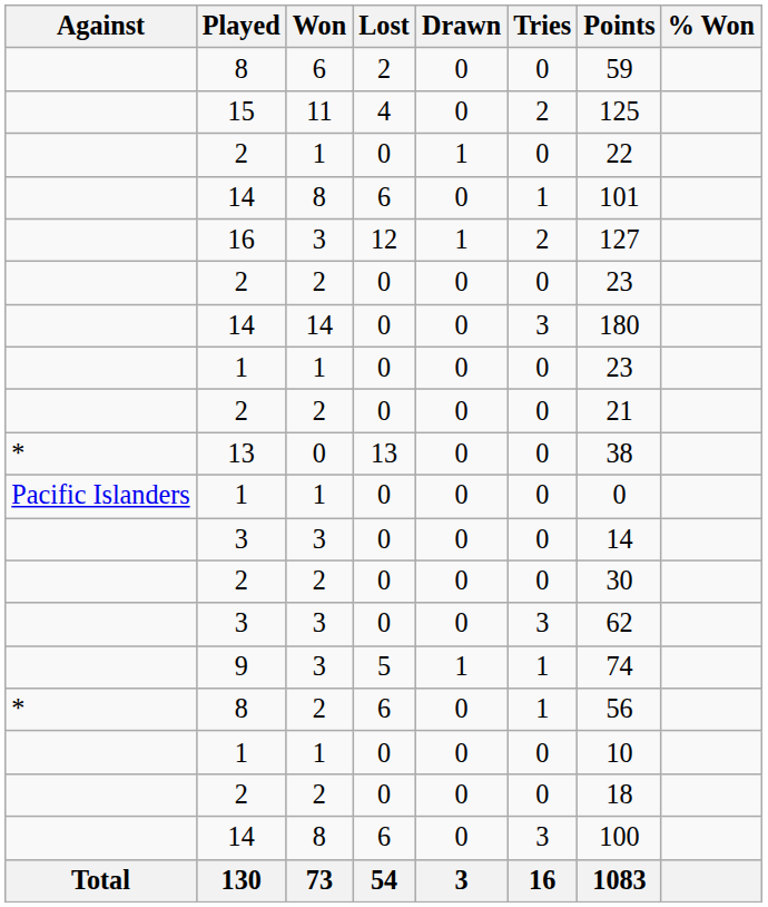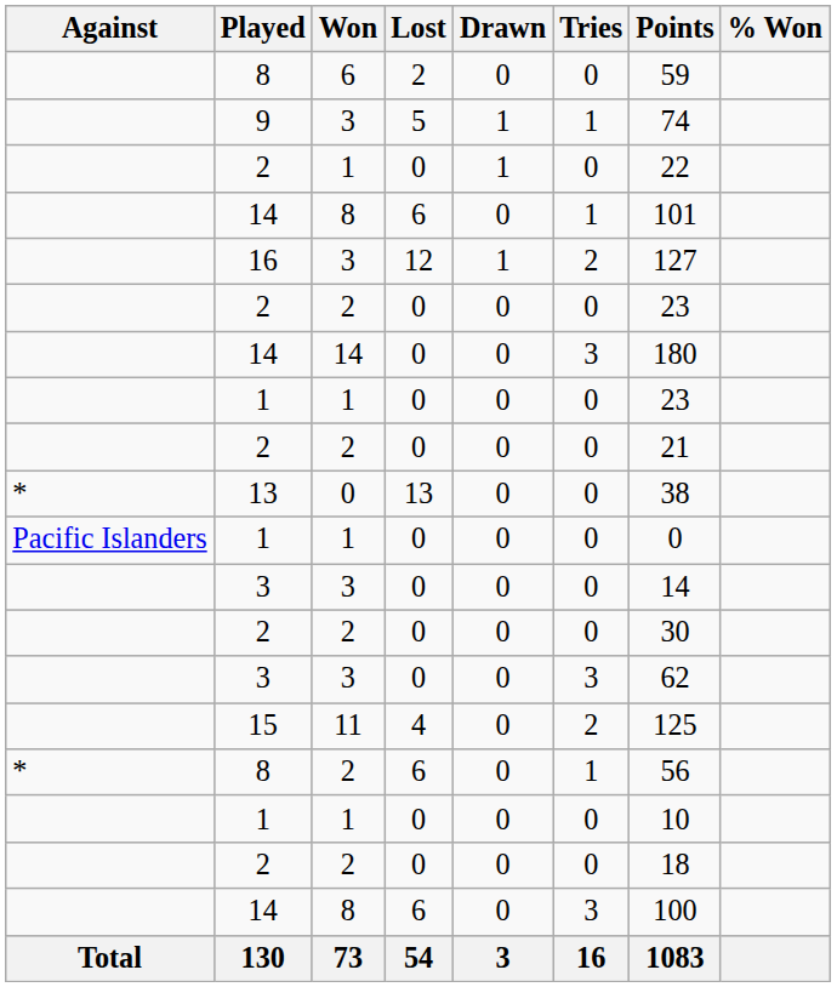rows swapped: 9 <-> 15
